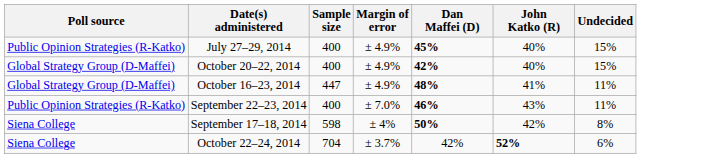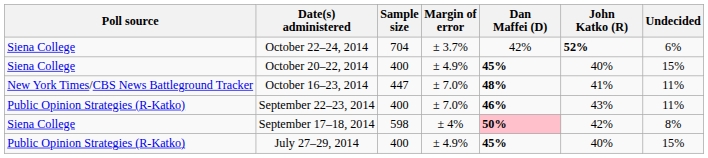rows swapped: October 22–24, 2014 <-> July 27–29, 2014
October 20–22, 2014 | Poll source: Global Strategy Group (D-Maffei) -> Siena College
October 20–22, 2014 | Dan Maffei (D): 42% -> 45%
October 16–23, 2014 | Poll source: Global Strategy Group (D-Maffei) -> New York Times/CBS News Battleground Tracker
October 16–23, 2014 | Margin of error: ± 4.9% -> ± 7.0%
September 17–18, 2014 | Dan Maffei (D): no background -> pink background
